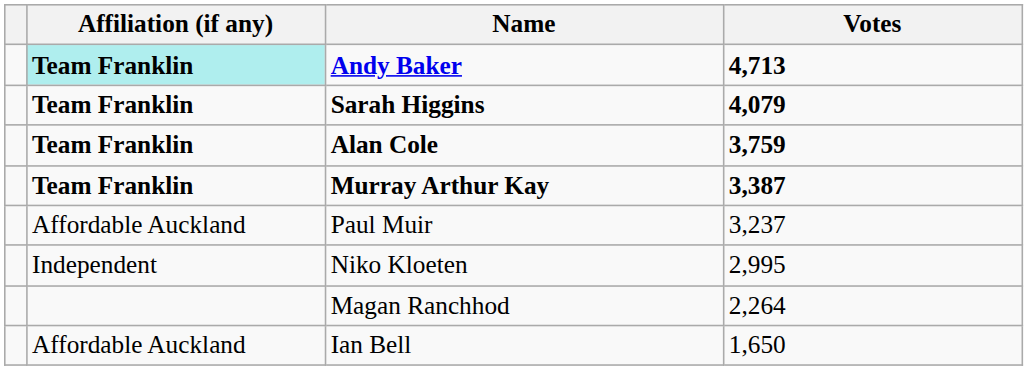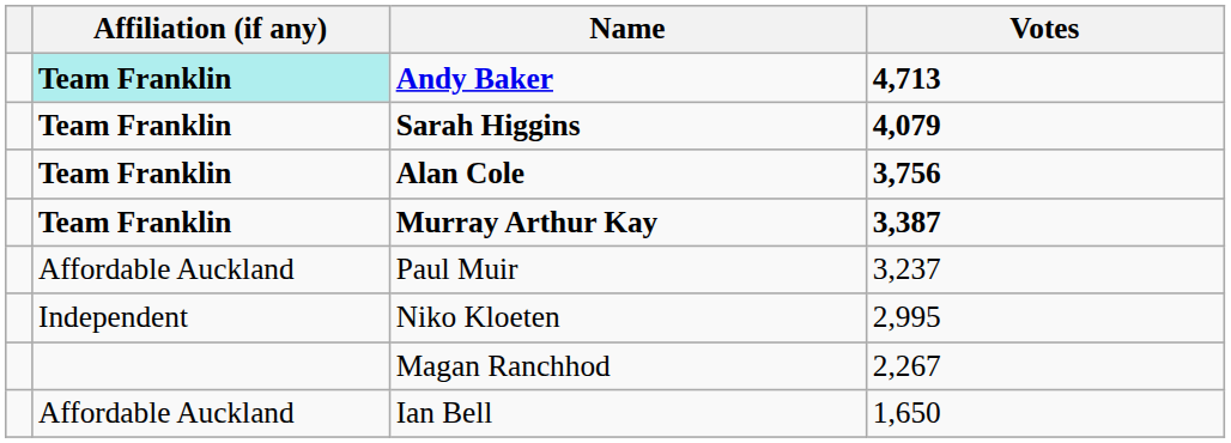Alan Cole | Votes: 3,759 -> 3,756
Magan Ranchhod | Votes: 2,264 -> 2,267
